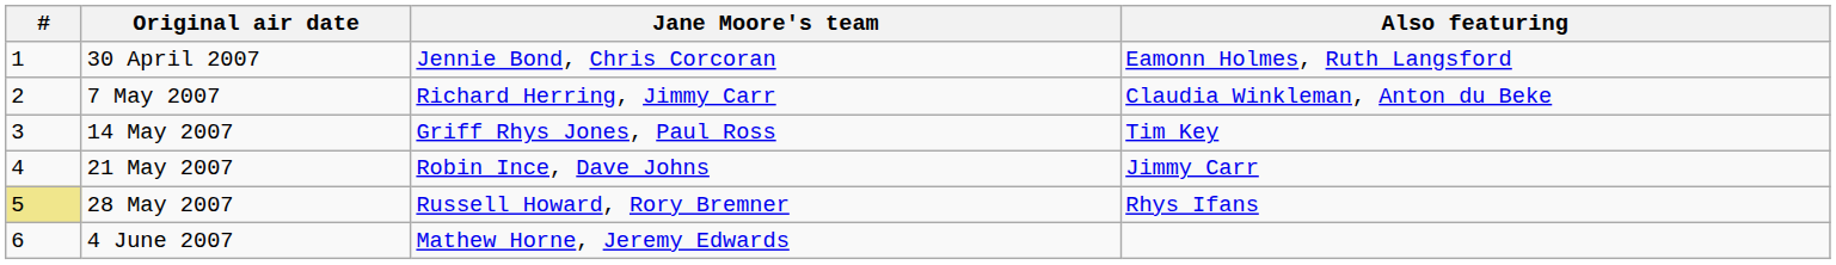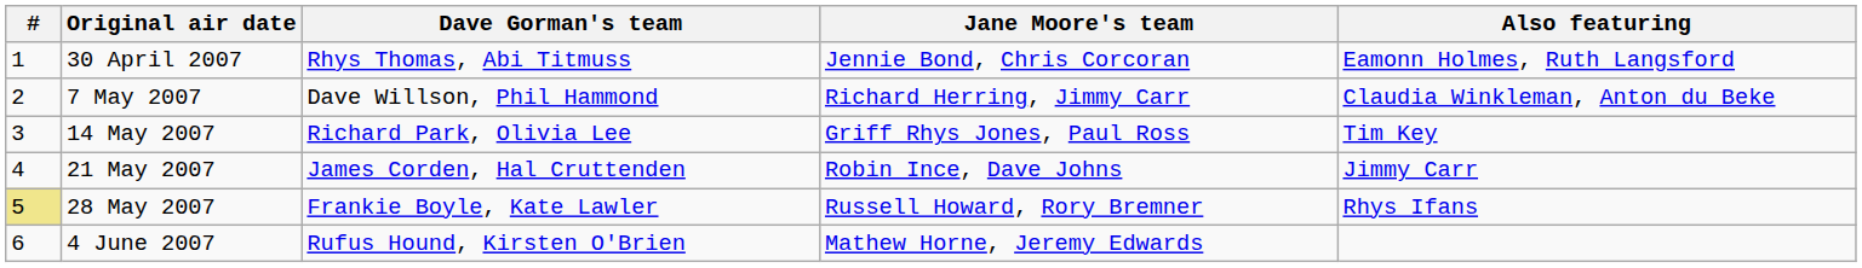+ column: Dave Gorman's team | Rhys Thomas, Abi Titmuss | Dave Willson, Phil Hammond | Richard Park, Olivia Lee | James Corden, Hal Cruttenden | Frankie Boyle, Kate Lawler | Rufus Hound, Kirsten O'Brien
